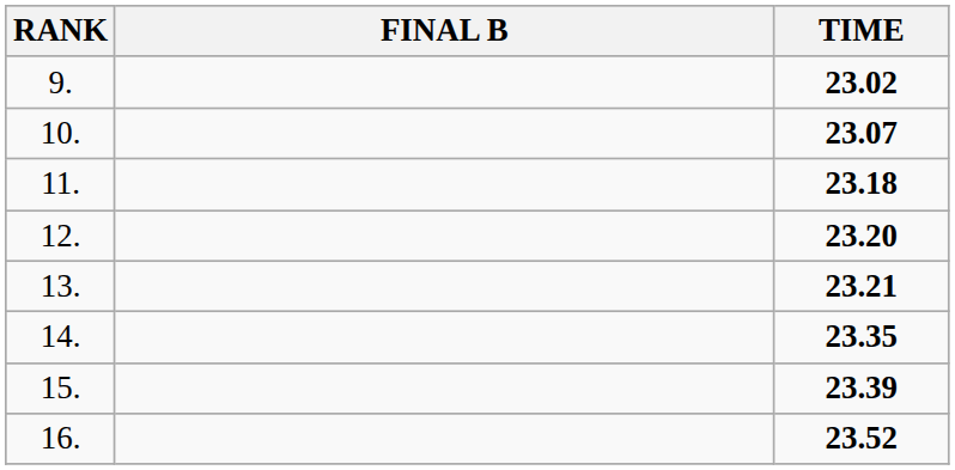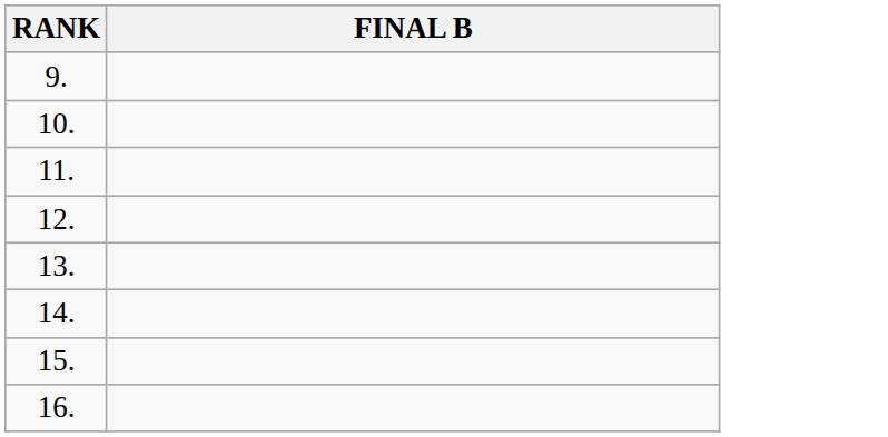- column: TIME | 23.02 | 23.07 | 23.18 | 23.20 | 23.21 | 23.35 | 23.39 | 23.52
